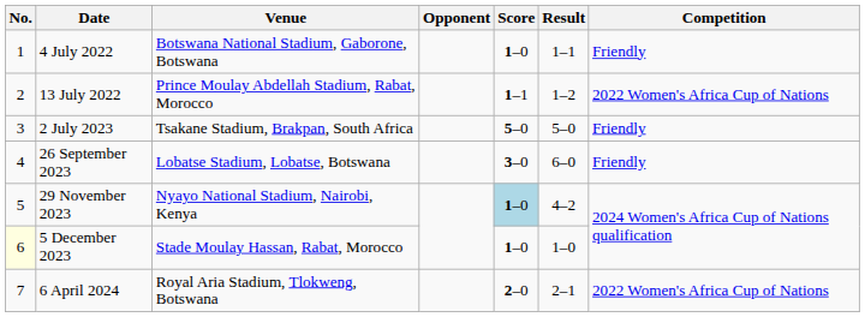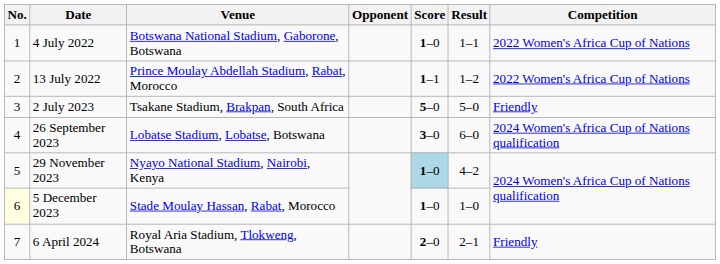4 July 2022 | Competition: Friendly -> 2022 Women's Africa Cup of Nations
26 September 2023 | Competition: Friendly -> 2024 Women's Africa Cup of Nations qualification
6 April 2024 | Competition: 2022 Women's Africa Cup of Nations -> Friendly
